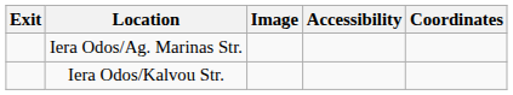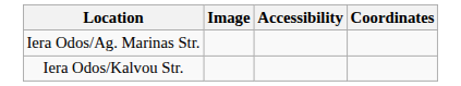- column: Exit
